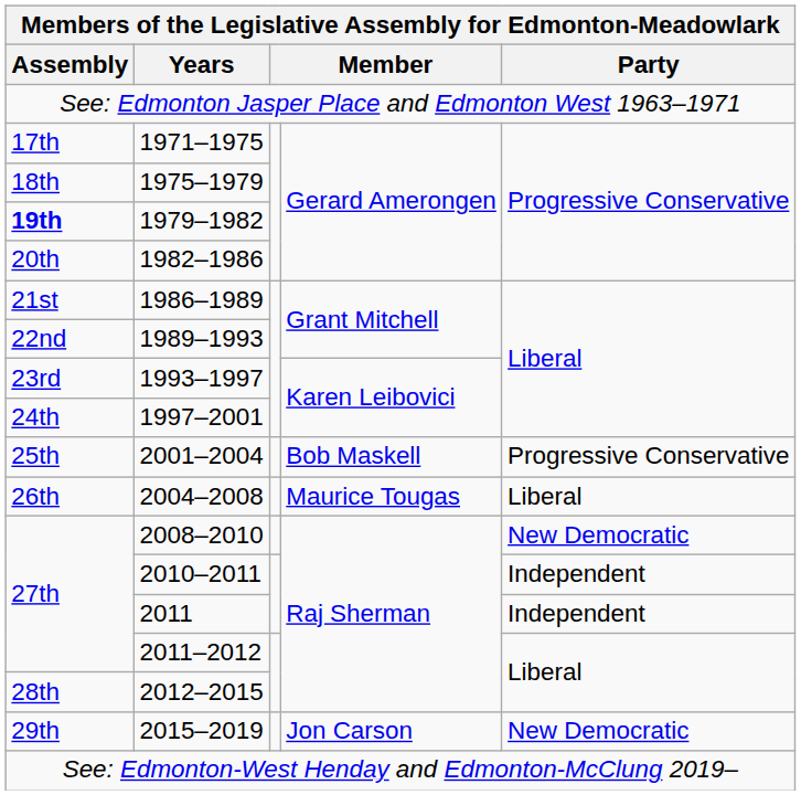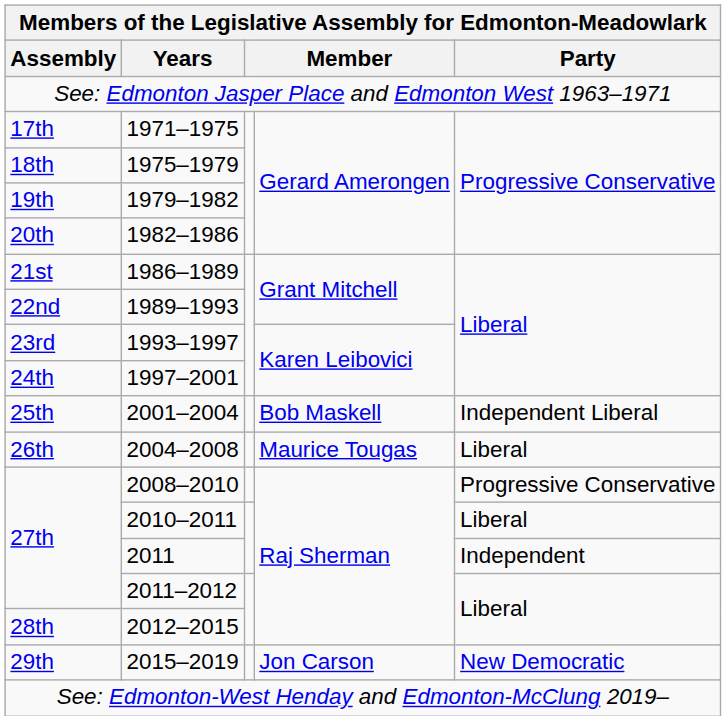1979–1982 | Assembly: bold -> normal
2001–2004 | Party: Progressive Conservative -> Independent Liberal
2008–2010 | Party: New Democratic -> Progressive Conservative
2010–2011 | Party: Independent -> Liberal
